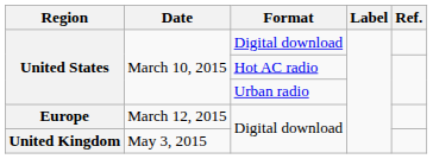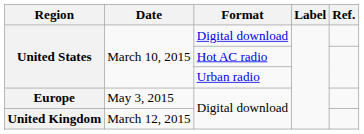Europe | Date: March 12, 2015 -> May 3, 2015
United Kingdom | Date: May 3, 2015 -> March 12, 2015
